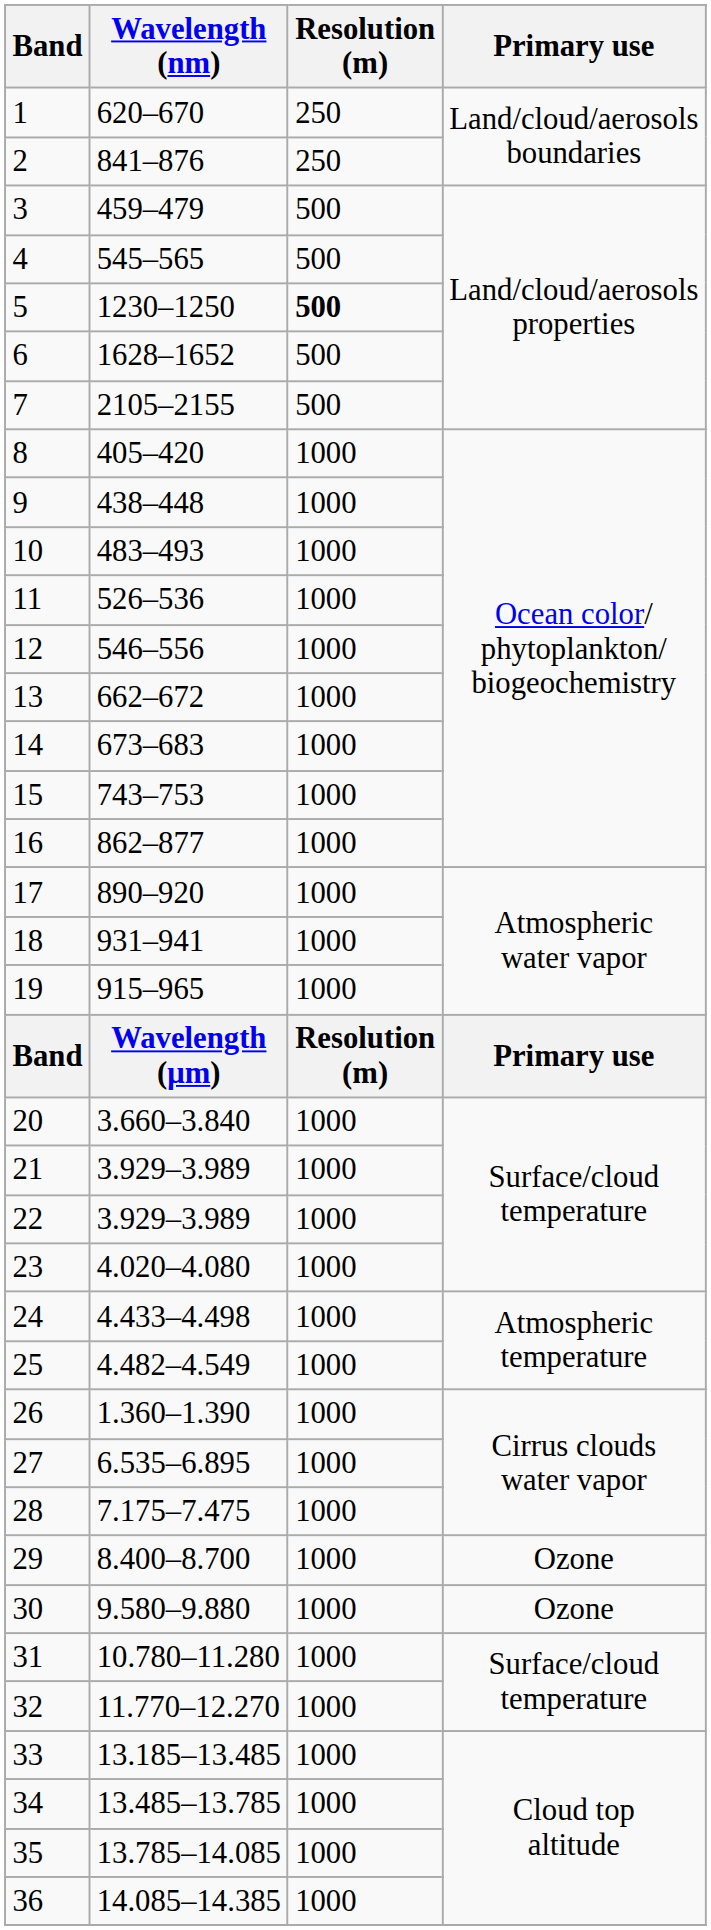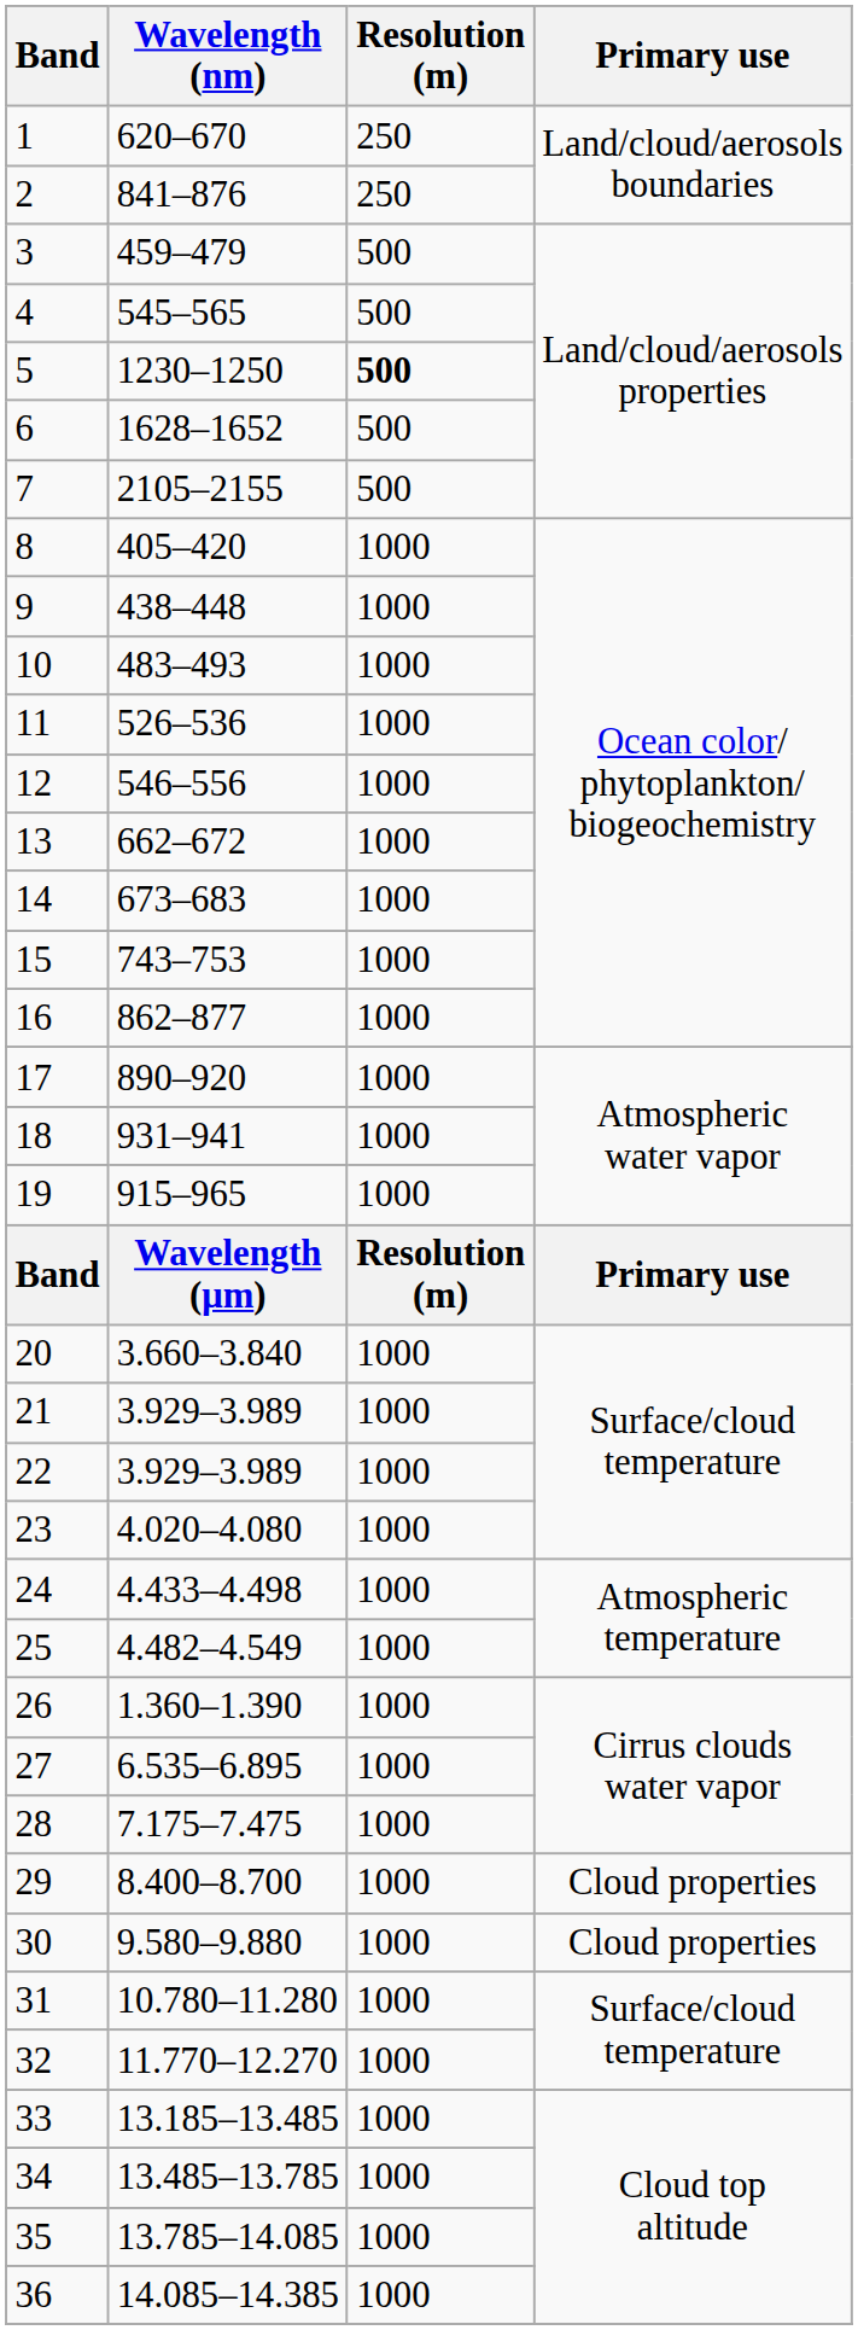29 | Primary use: Ozone -> Cloud properties
30 | Primary use: Ozone -> Cloud properties
